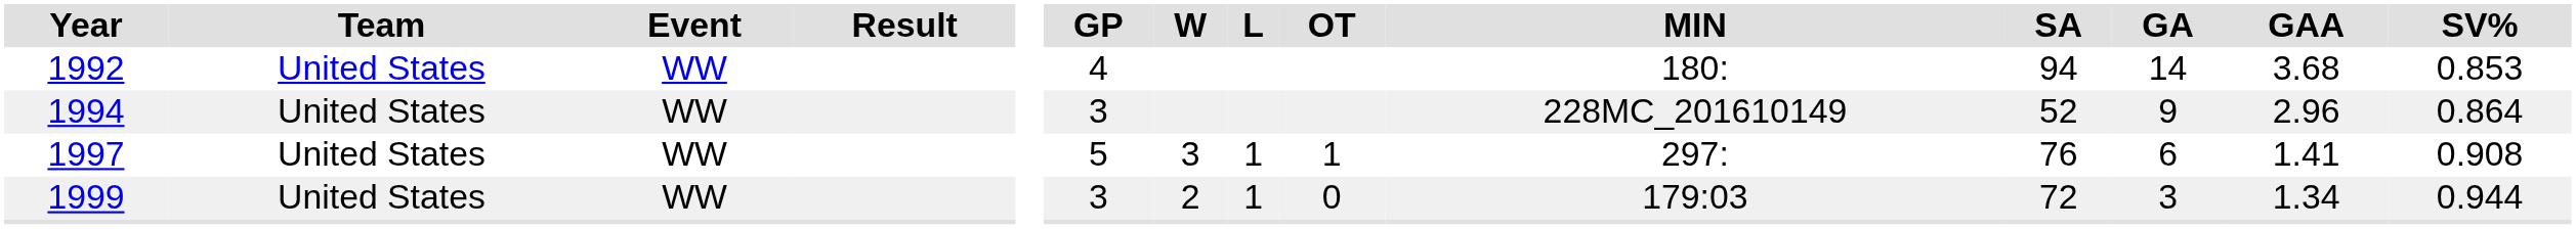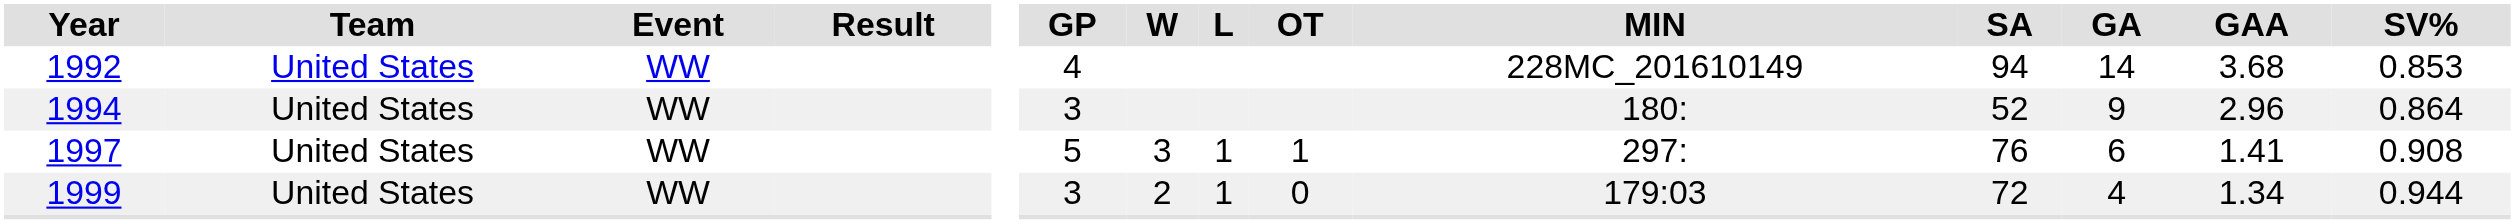1992 | MIN: 180: -> 228MC_201610149
1994 | MIN: 228MC_201610149 -> 180:
1999 | GA: 3 -> 4
